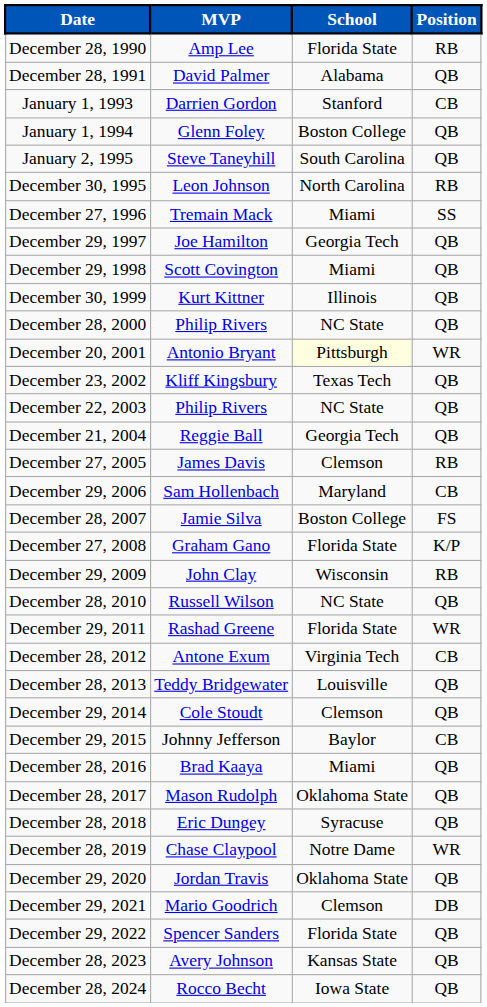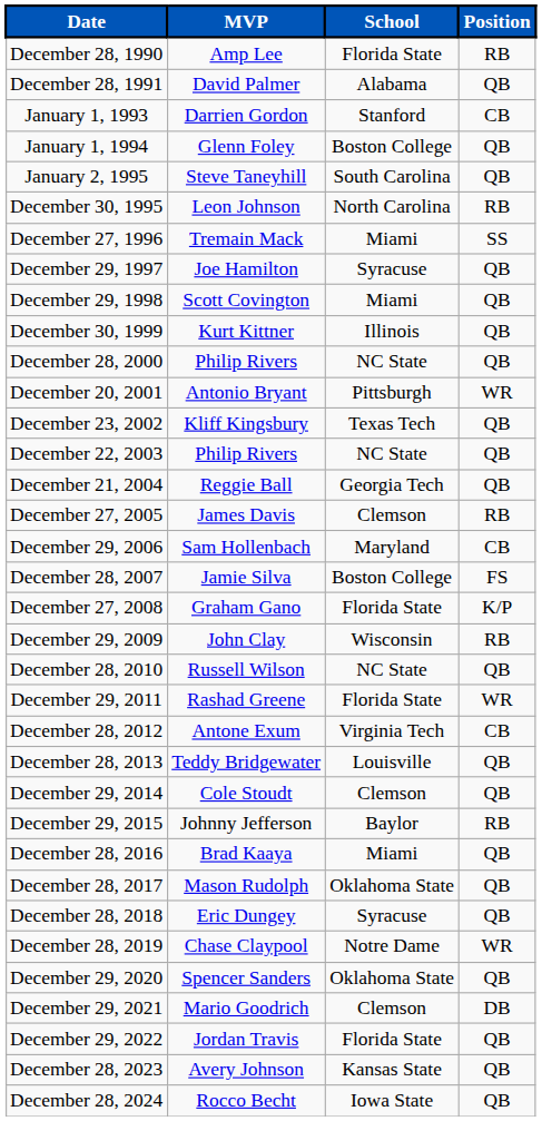December 29, 1997 | School: Georgia Tech -> Syracuse
December 20, 2001 | School: lightyellow background -> no background
December 29, 2015 | Position: CB -> RB
December 29, 2020 | MVP: Jordan Travis -> Spencer Sanders
December 29, 2022 | MVP: Spencer Sanders -> Jordan Travis
